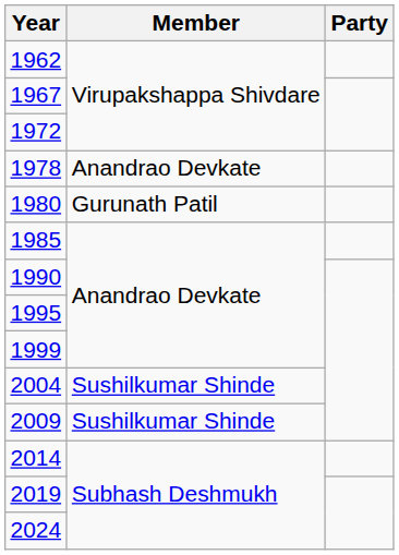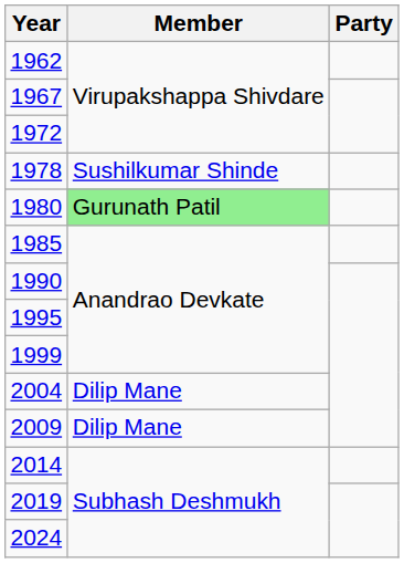1978 | Member: Anandrao Devkate -> Sushilkumar Shinde
1980 | Member: no background -> lightgreen background
2004 | Member: Sushilkumar Shinde -> Dilip Mane
2009 | Member: Sushilkumar Shinde -> Dilip Mane
